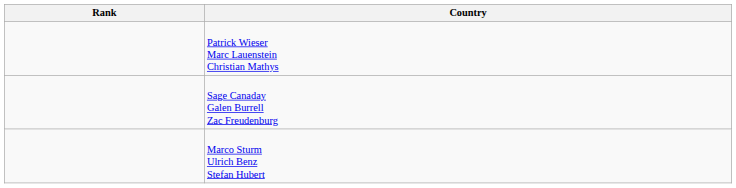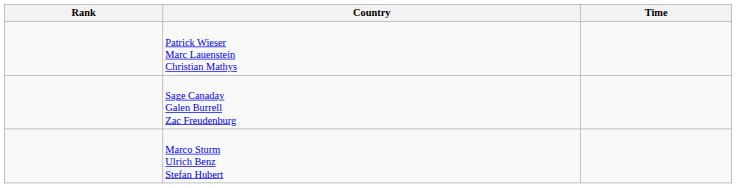+ column: Time
